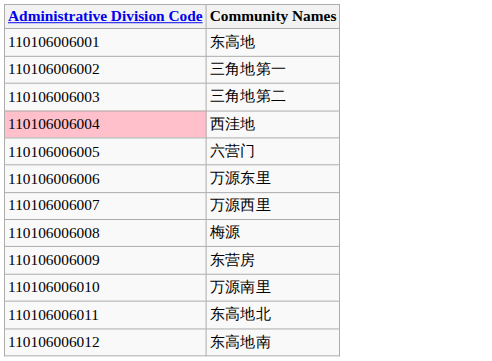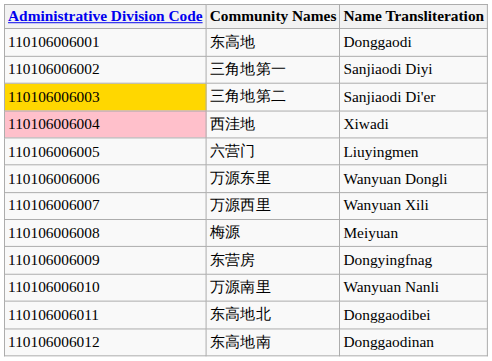+ column: Name Transliteration | Donggaodi | Sanjiaodi Diyi | Sanjiaodi Di'er | Xiwadi | Liuyingmen | Wanyuan Dongli | Wanyuan Xili | Meiyuan | Dongyingfnag | Wanyuan Nanli | Donggaodibei | Donggaodinan
三角地第二 | Administrative Division Code: no background -> gold background
